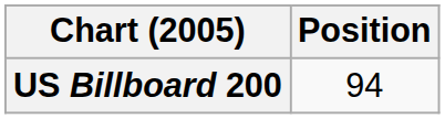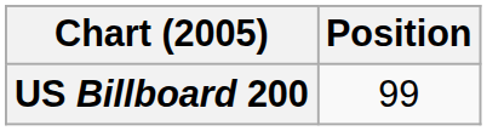US Billboard 200 | Position: 94 -> 99
